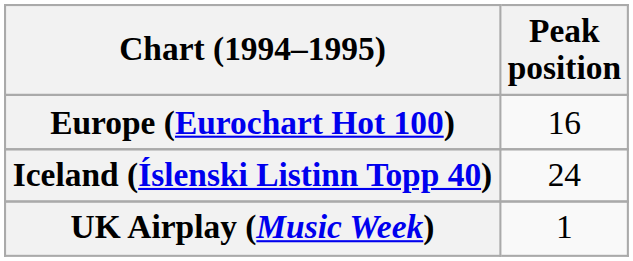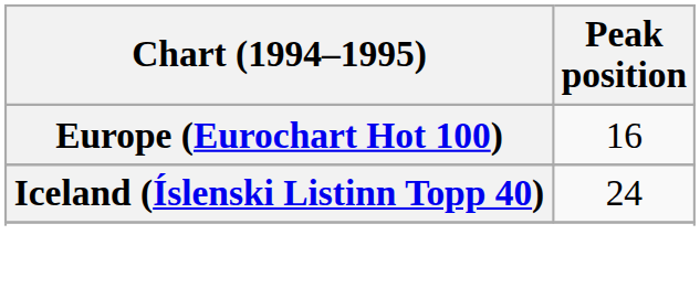- row: UK Airplay (Music Week) | 1
